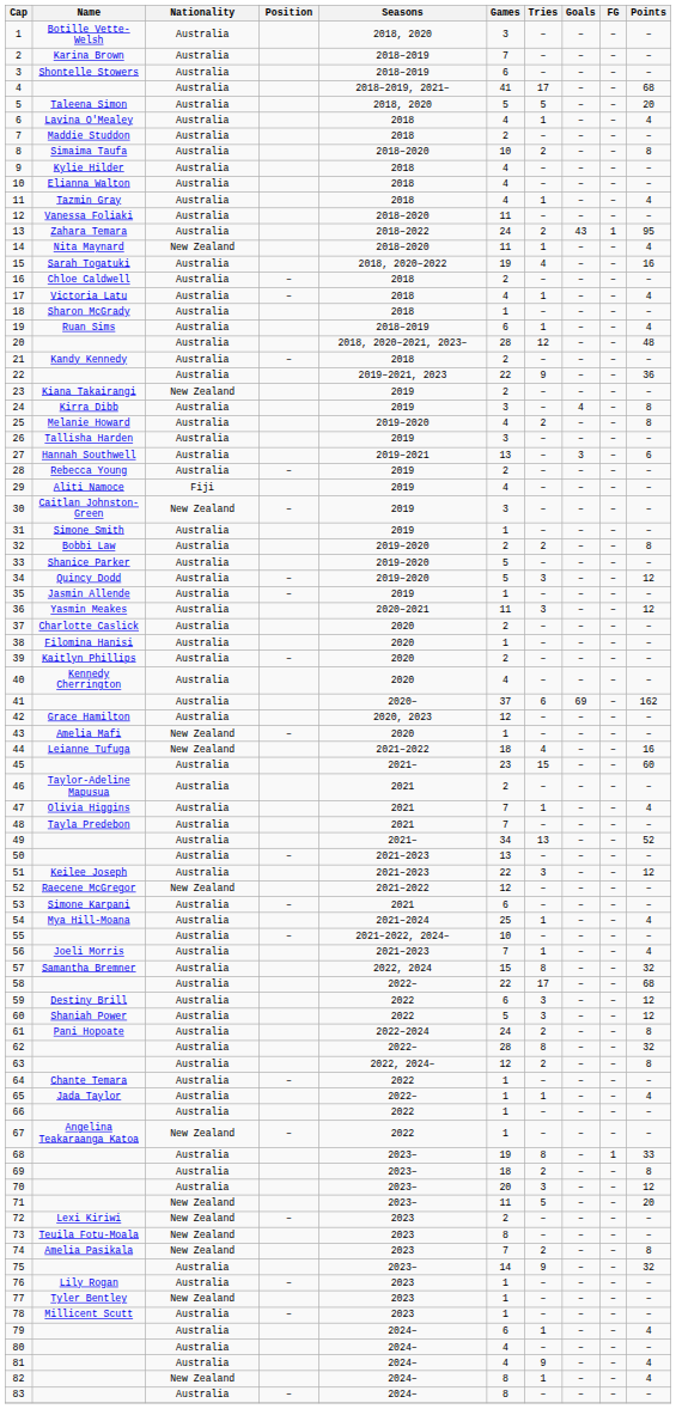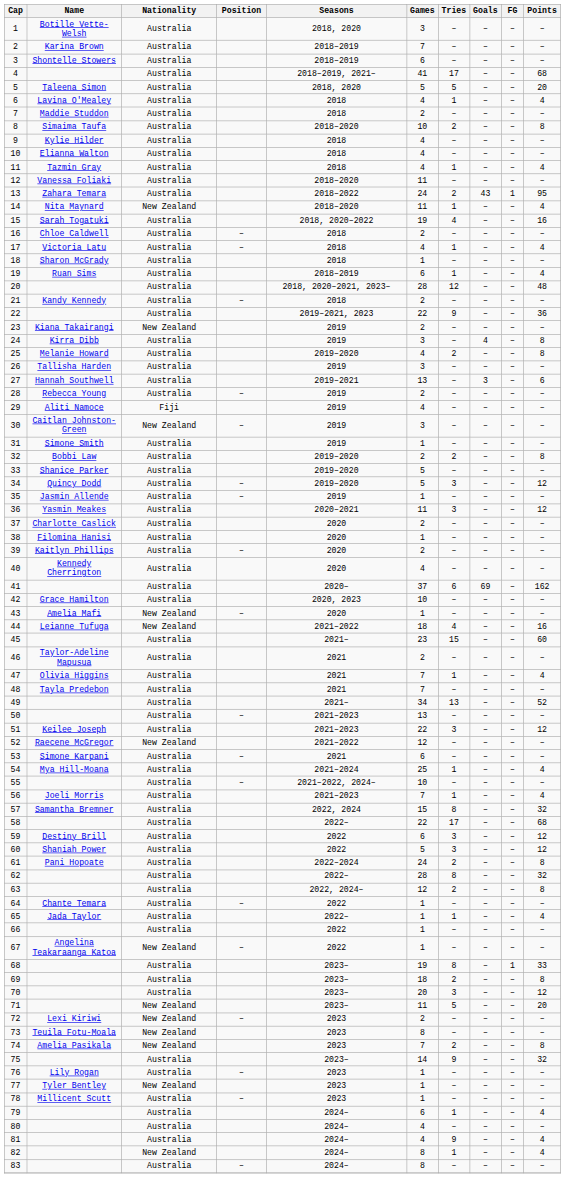42 | Games: 12 -> 10
